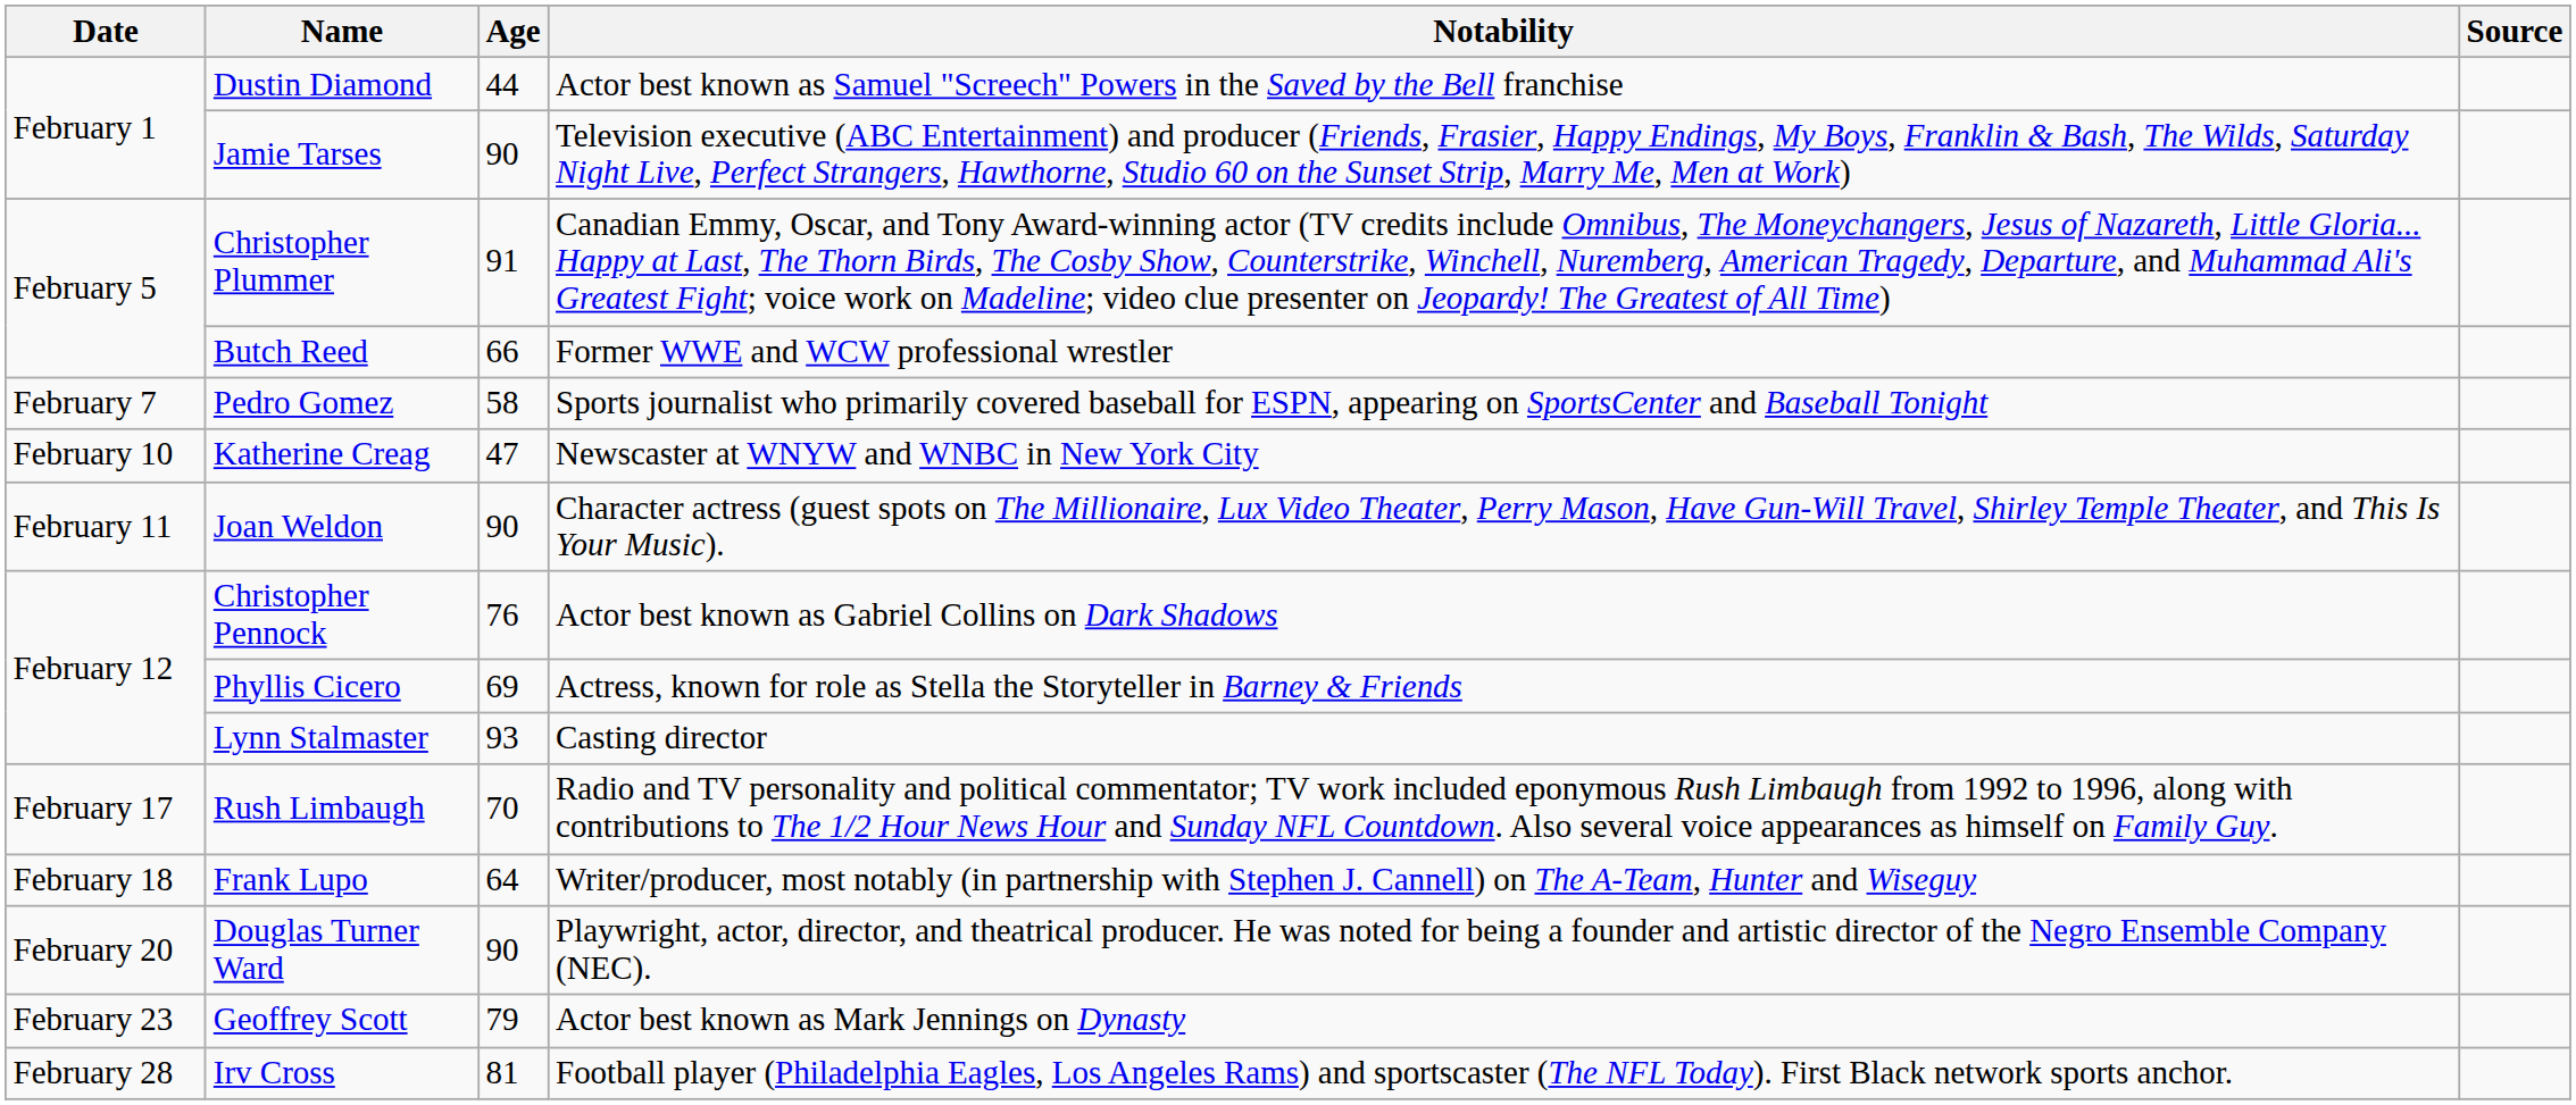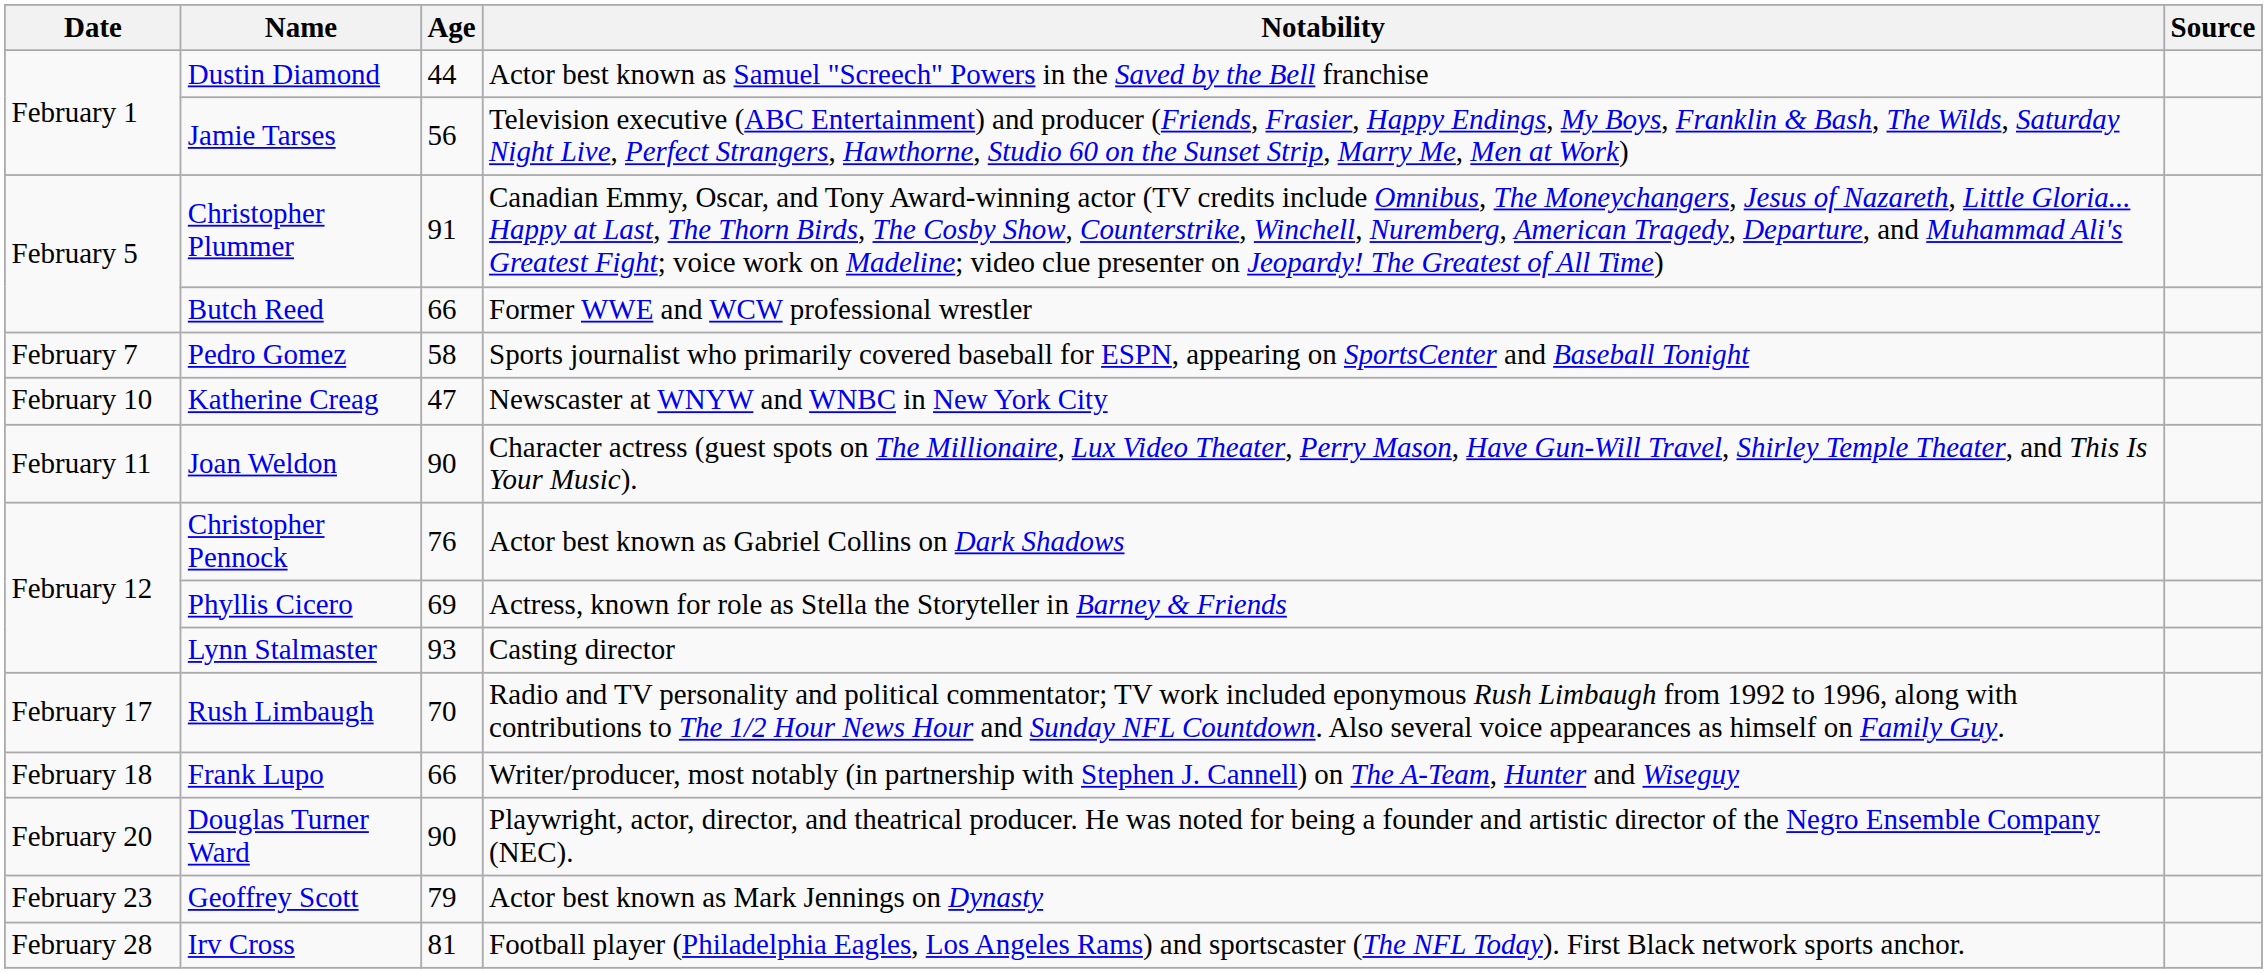Jamie Tarses | Age: 90 -> 56
Frank Lupo | Age: 64 -> 66
